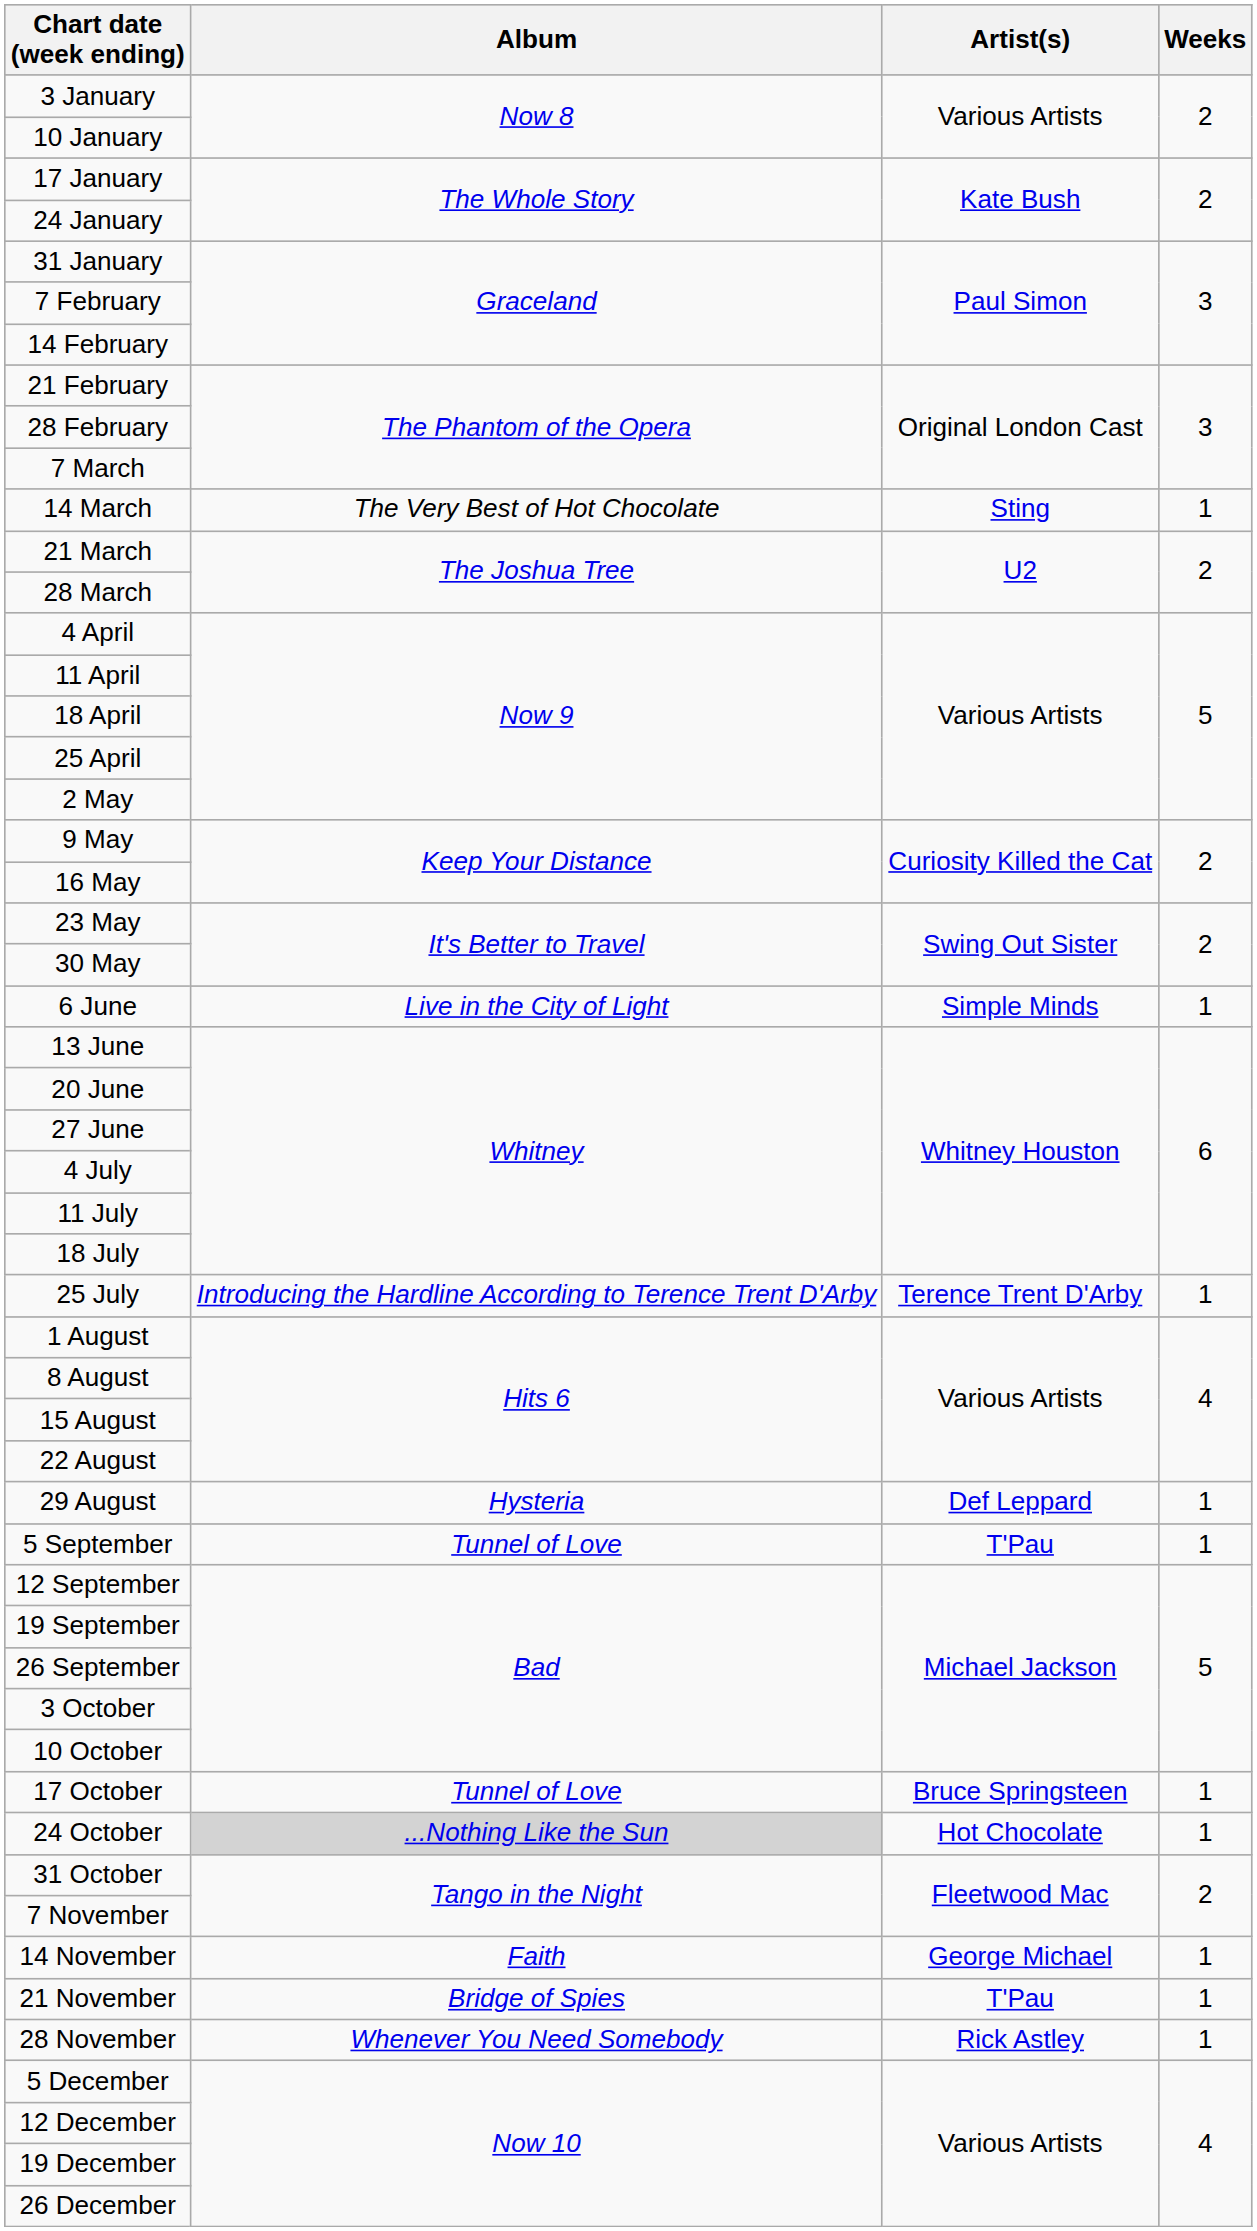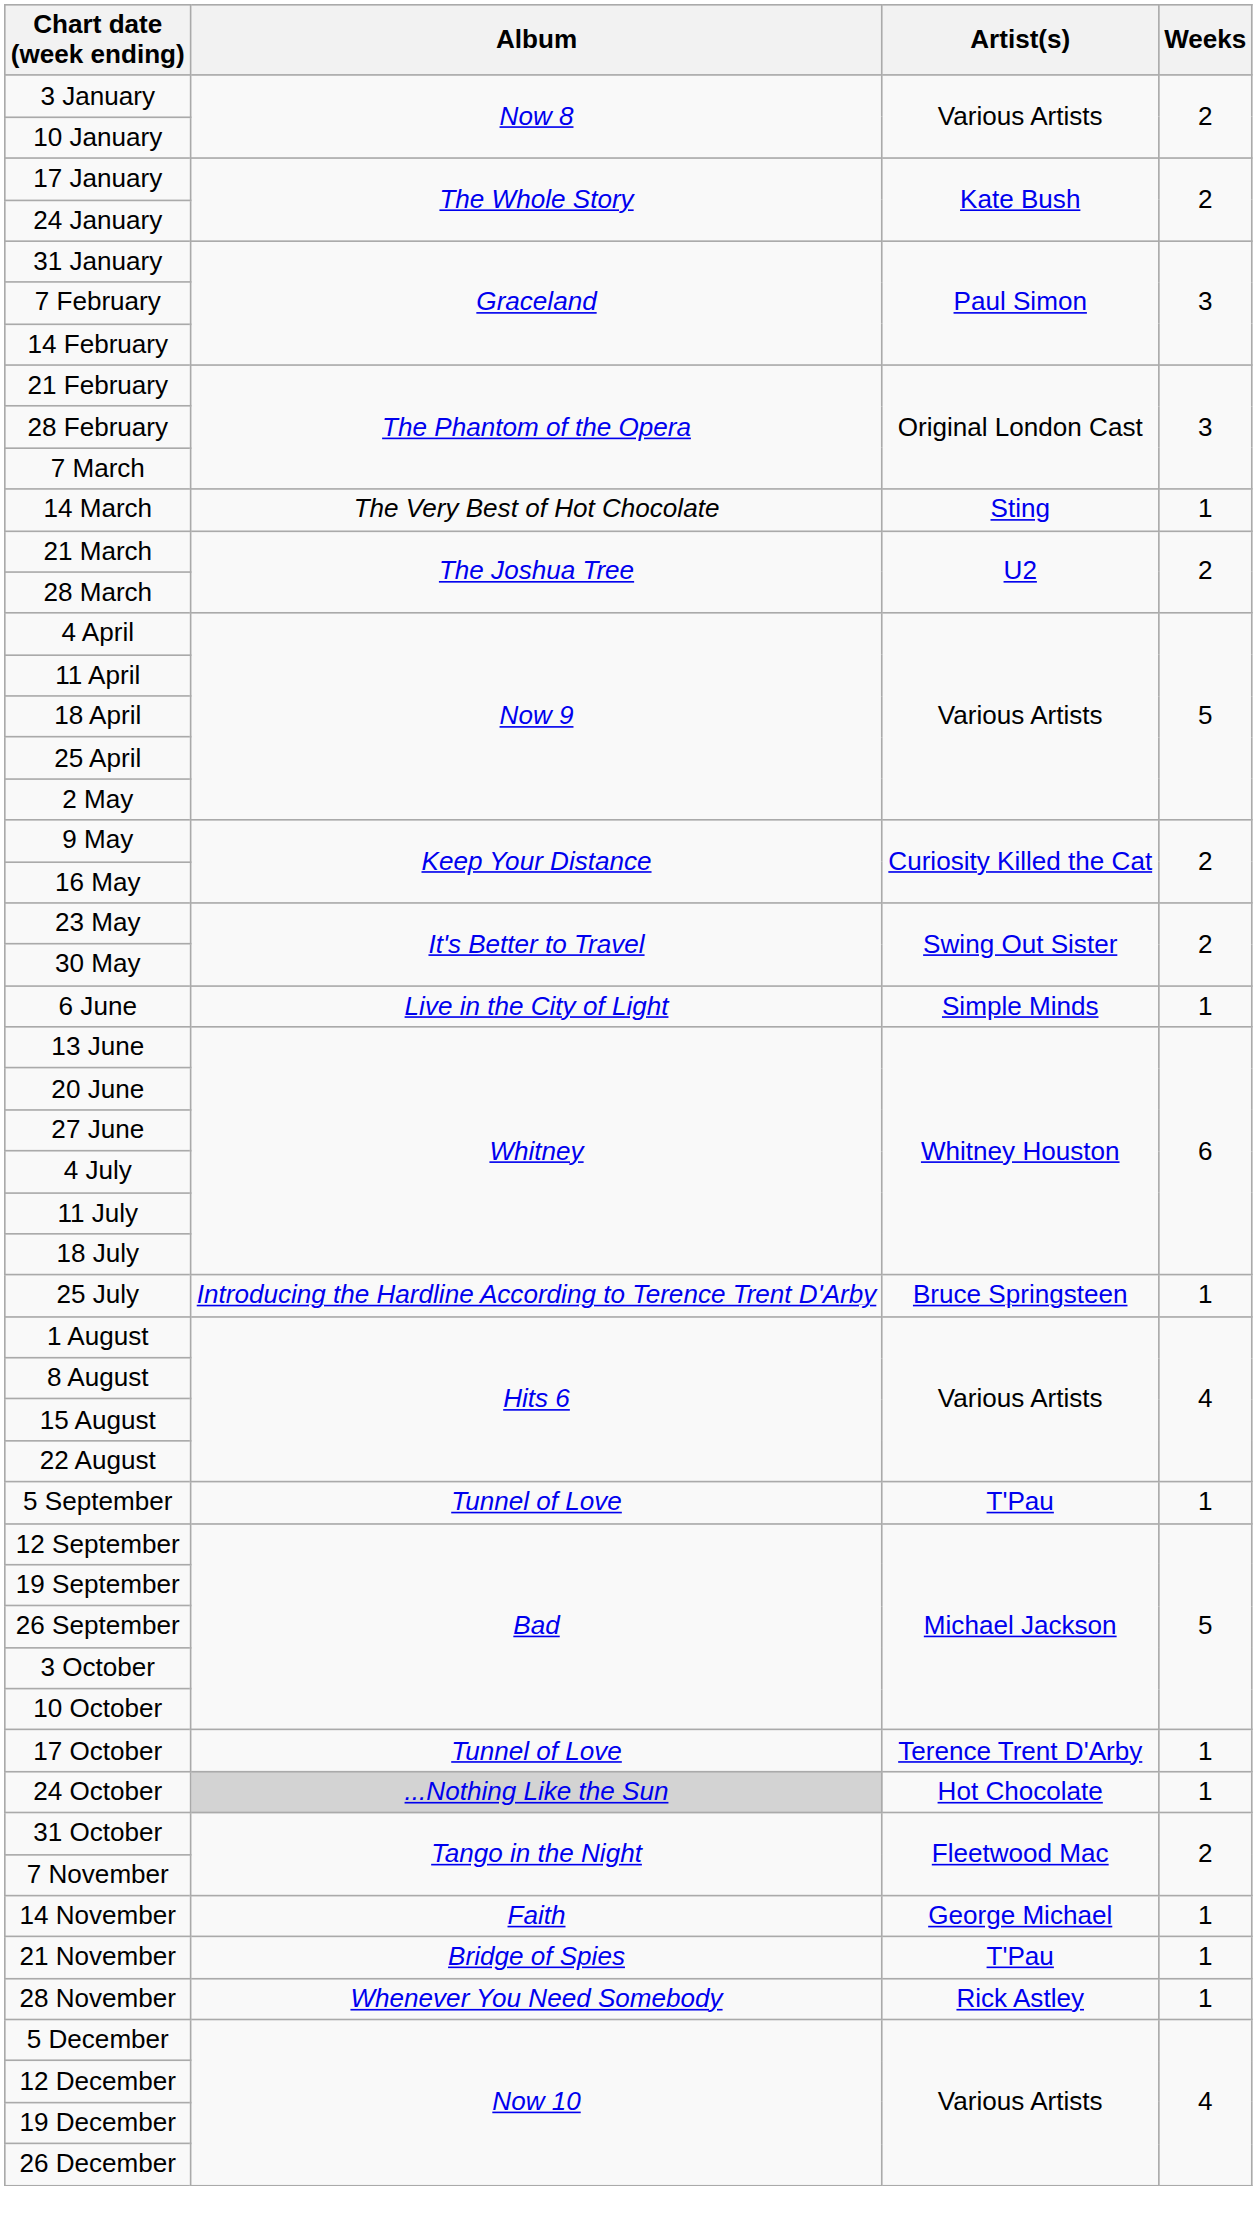25 July | Artist(s): Terence Trent D'Arby -> Bruce Springsteen
- row: 29 August | Hysteria | Def Leppard | 1
17 October | Artist(s): Bruce Springsteen -> Terence Trent D'Arby
